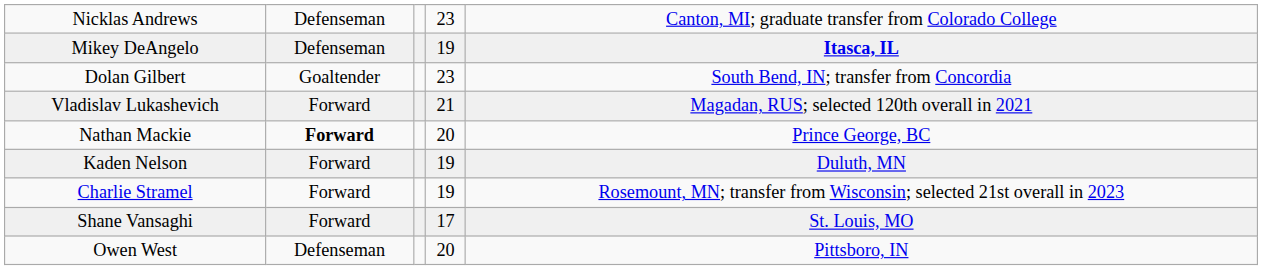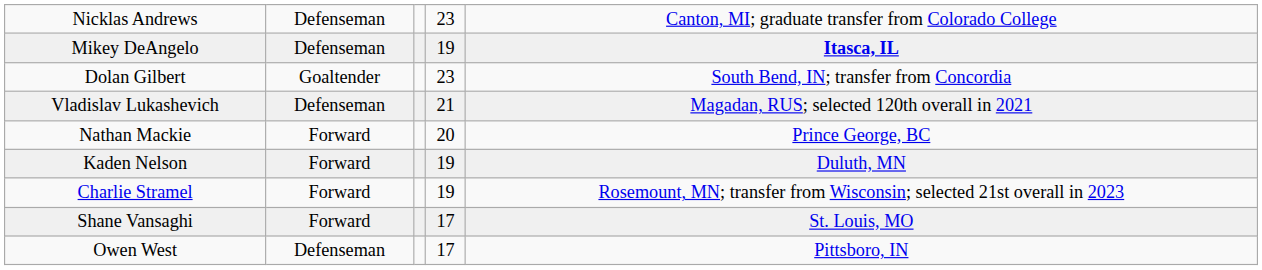Vladislav Lukashevich | column 2: Forward -> Defenseman
Nathan Mackie | column 2: bold -> normal
Owen West | column 4: 20 -> 17
